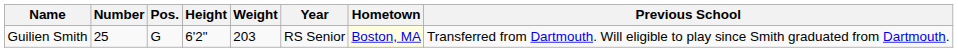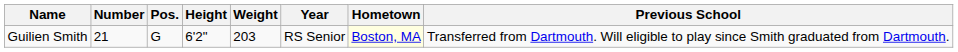Guilien Smith | Number: 25 -> 21
